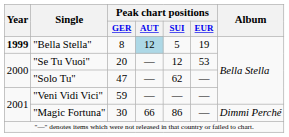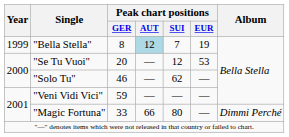"Bella Stella" | Year: bold -> normal
"Bella Stella" | Peak chart positions / SUI: 5 -> 7
"Solo Tu" | Peak chart positions / GER: 47 -> 46
"Magic Fortuna" | Peak chart positions / GER: 30 -> 33
"Magic Fortuna" | Peak chart positions / SUI: 86 -> 80
